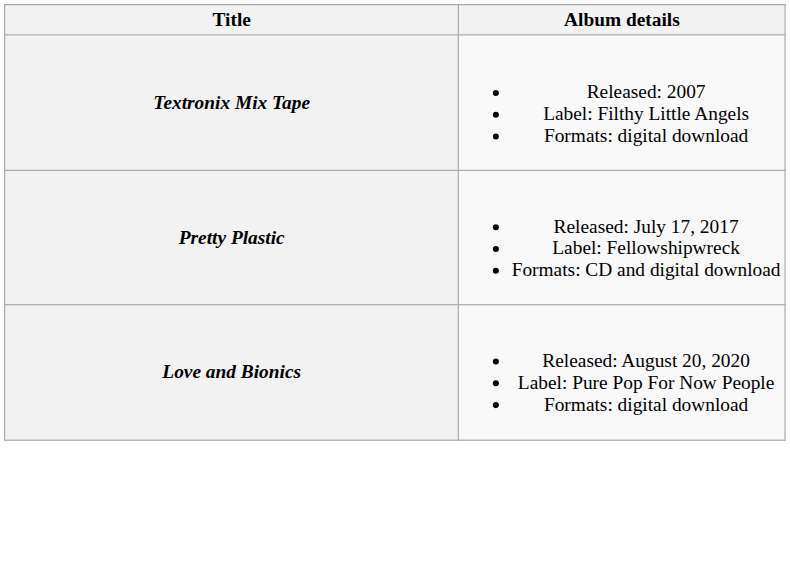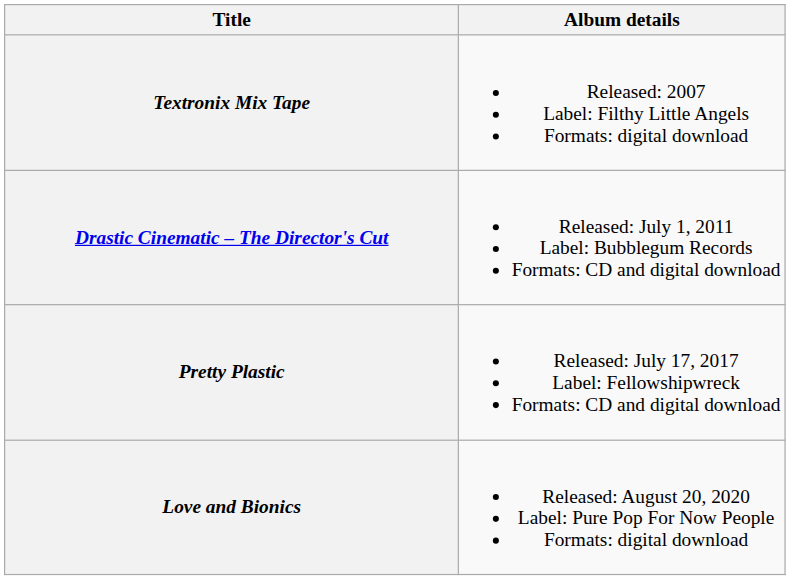+ row: Drastic Cinematic – The Director's Cut | Released: July 1, 2011 Label: Bubblegum Records Formats: CD and digital download
